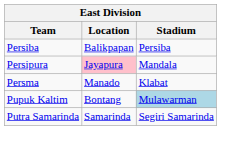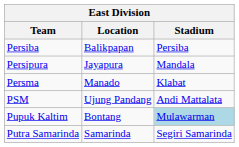Persipura | Location: pink background -> no background
+ row: PSM | Ujung Pandang | Andi Mattalata
